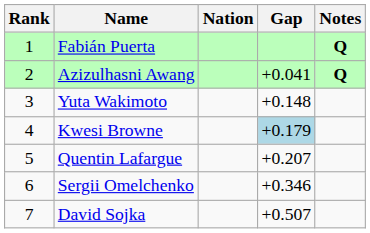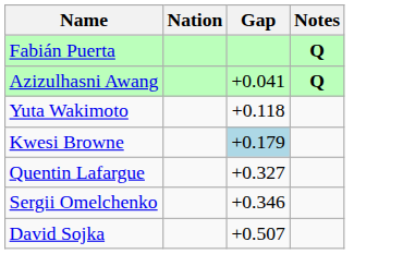- column: Rank | 1 | 2 | 3 | 4 | 5 | 6 | 7
Yuta Wakimoto | Gap: +0.148 -> +0.118
Quentin Lafargue | Gap: +0.207 -> +0.327
